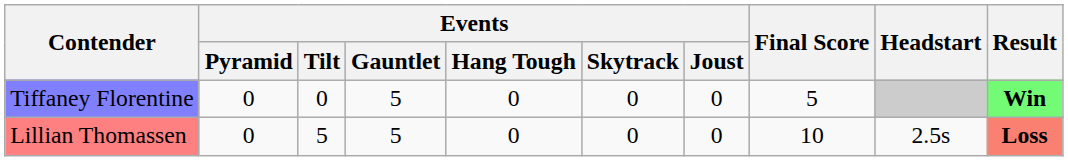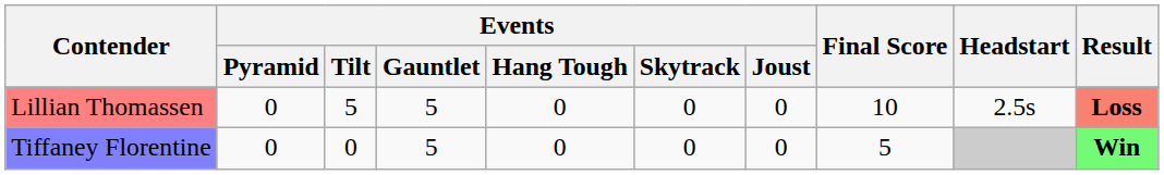rows swapped: Lillian Thomassen <-> Tiffaney Florentine
